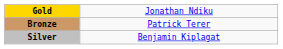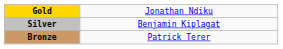rows swapped: Silver <-> Bronze
